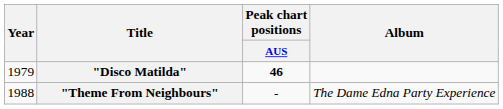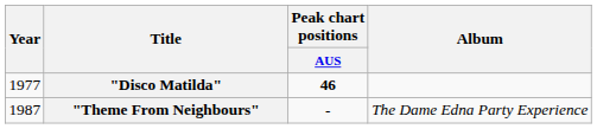"Disco Matilda" | Year: 1979 -> 1977
"Theme From Neighbours" | Year: 1988 -> 1987
